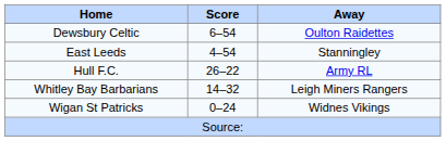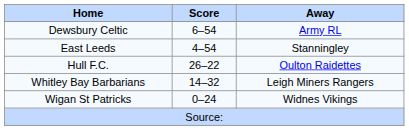Dewsbury Celtic | Away: Oulton Raidettes -> Army RL
Hull F.C. | Away: Army RL -> Oulton Raidettes
